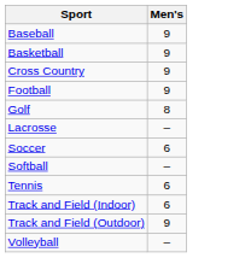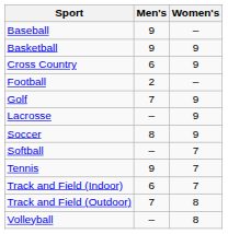+ column: Women's | – | 9 | 9 | – | 9 | 9 | 9 | 7 | 7 | 7 | 8 | 8
Cross Country | Men's: 9 -> 6
Football | Men's: 9 -> 2
Golf | Men's: 8 -> 7
Soccer | Men's: 6 -> 8
Tennis | Men's: 6 -> 9
Track and Field (Outdoor) | Men's: 9 -> 7
